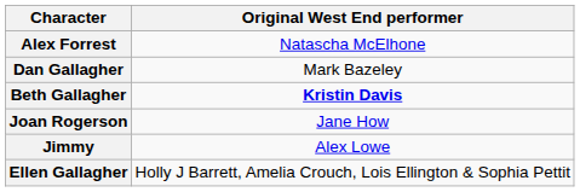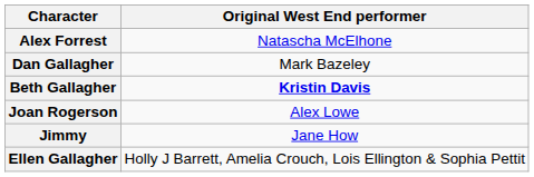Joan Rogerson | Original West End performer: Jane How -> Alex Lowe
Jimmy | Original West End performer: Alex Lowe -> Jane How
